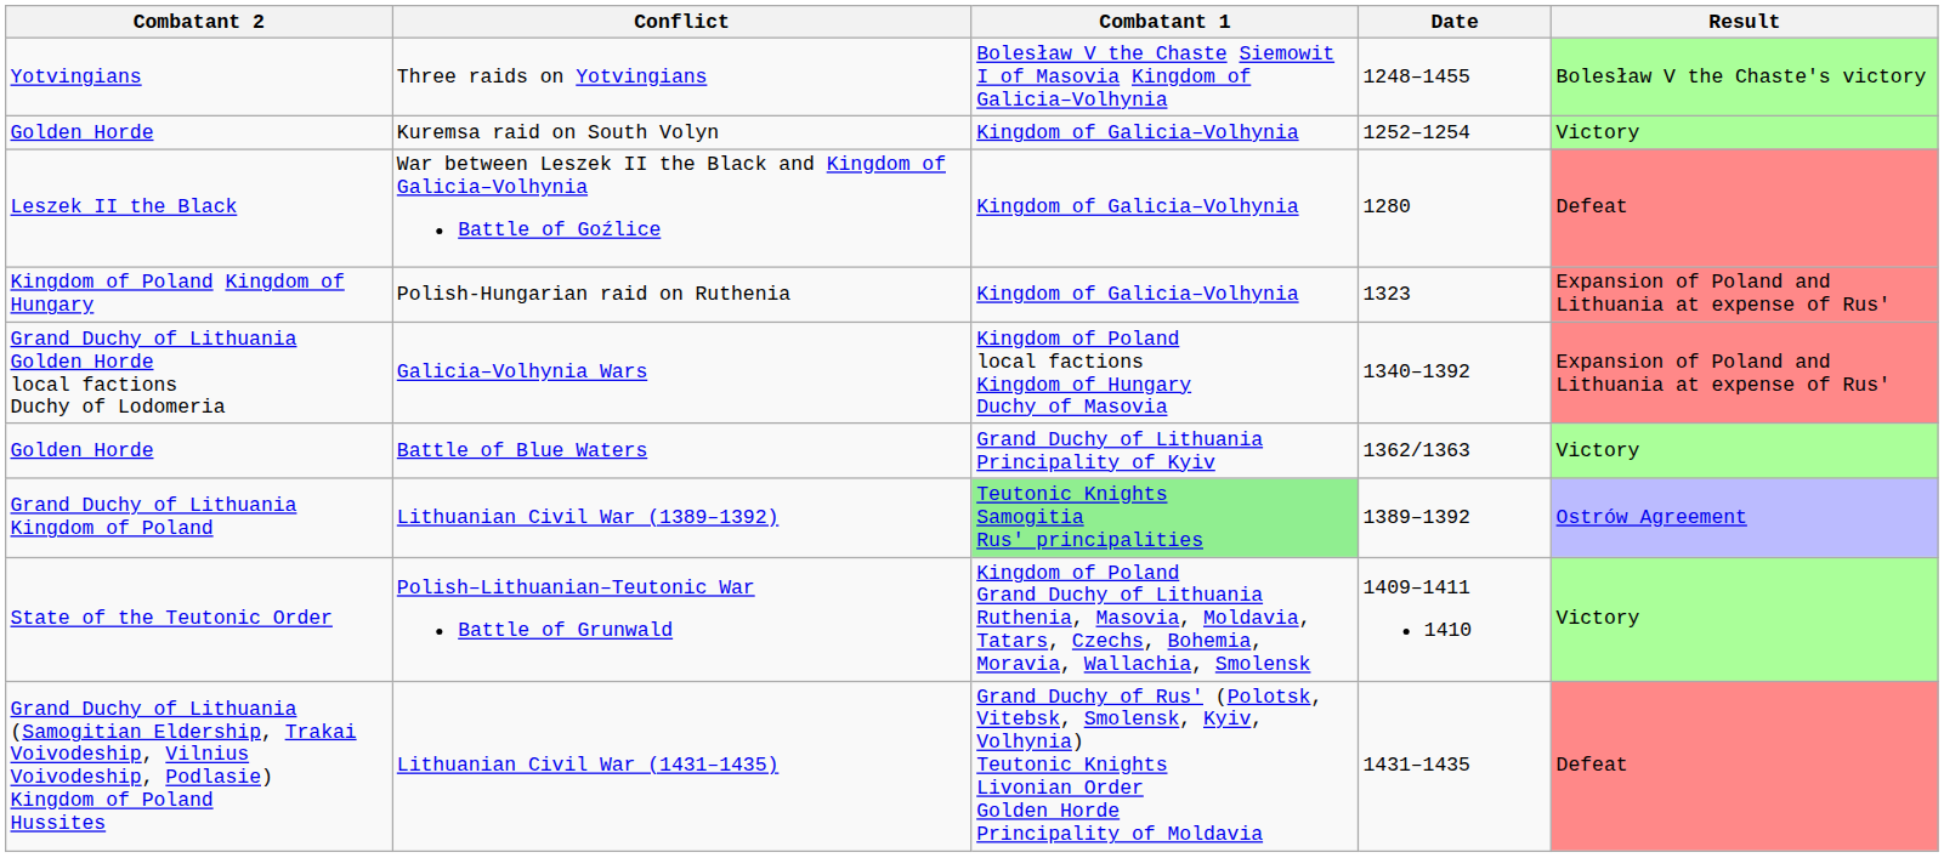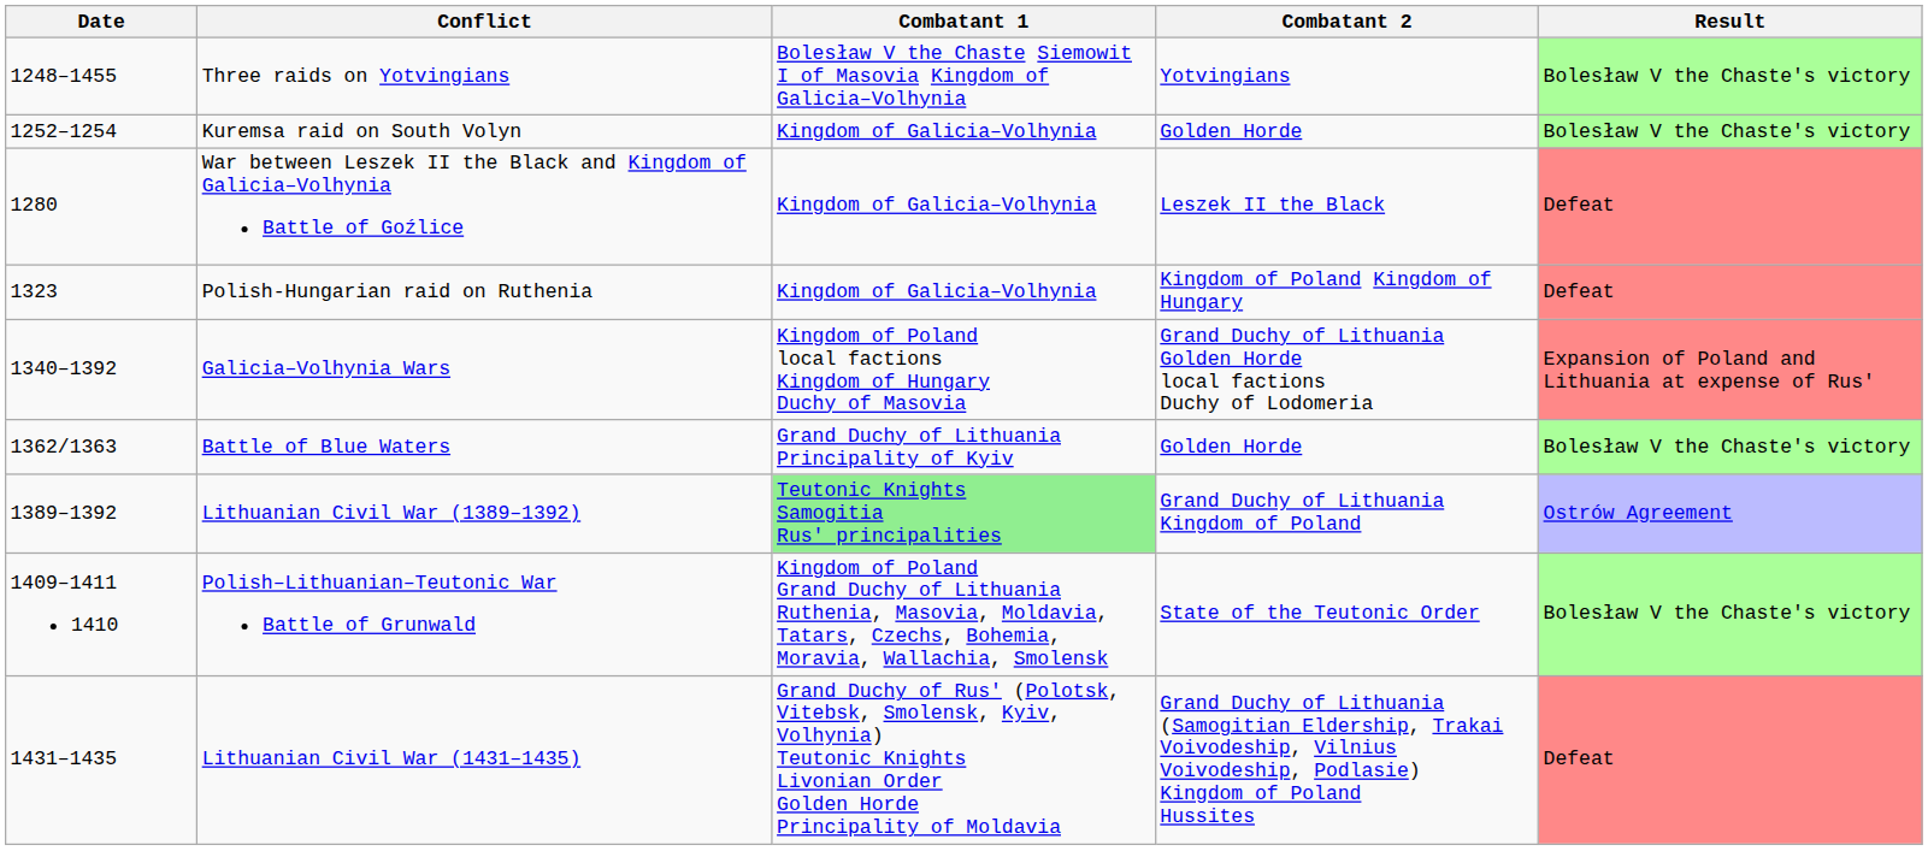columns swapped: Date <-> Combatant 2
Kuremsa raid on South Volyn | Result: Victory -> Bolesław V the Chaste's victory
Polish-Hungarian raid on Ruthenia | Result: Expansion of Poland and Lithuania at expense of Rus' -> Defeat
Battle of Blue Waters | Result: Victory -> Bolesław V the Chaste's victory
Polish–Lithuanian–Teutonic War Battle of Grunwald | Result: Victory -> Bolesław V the Chaste's victory
